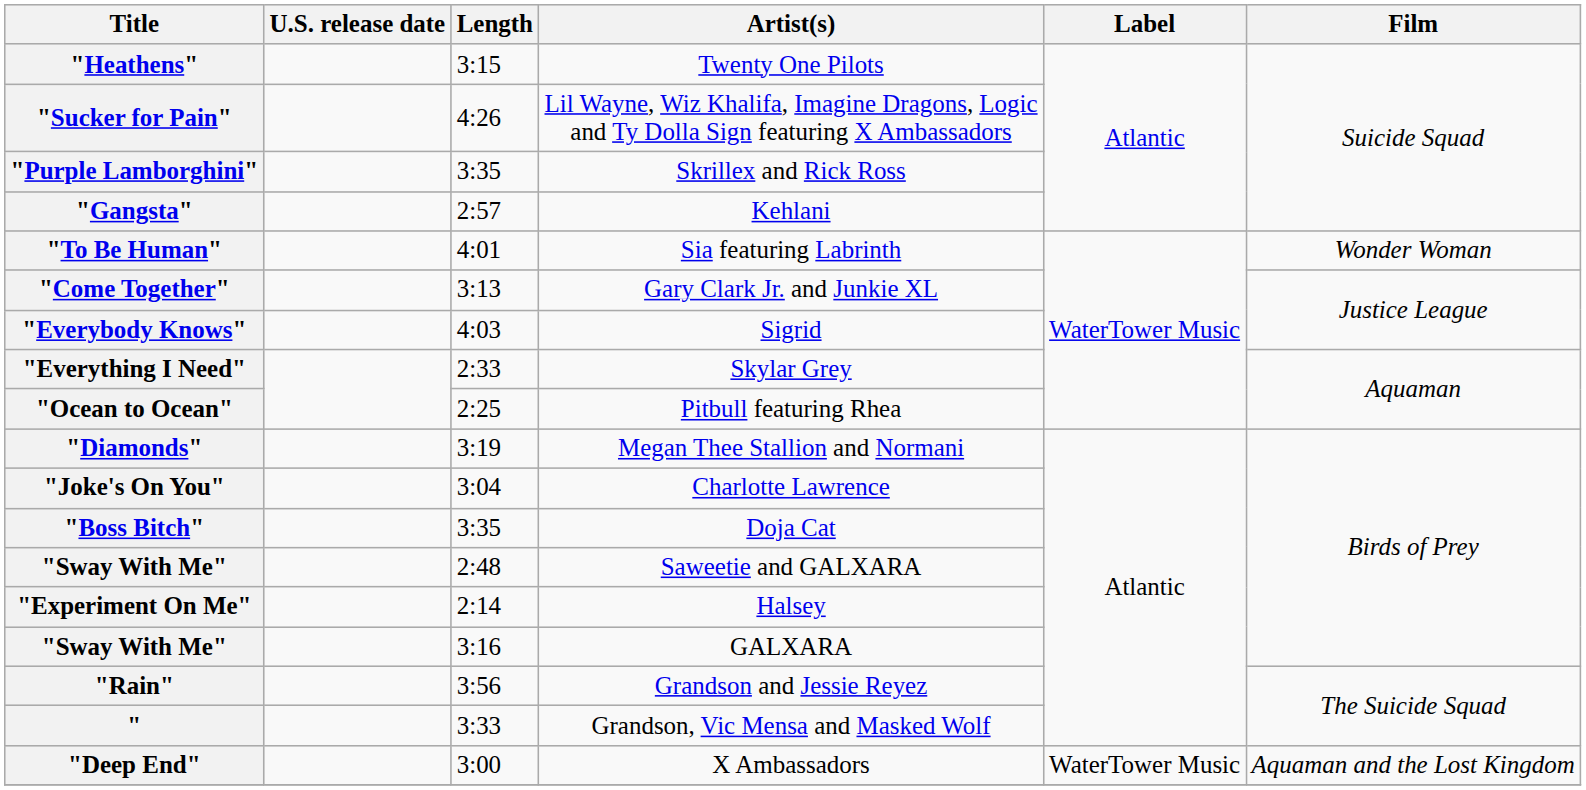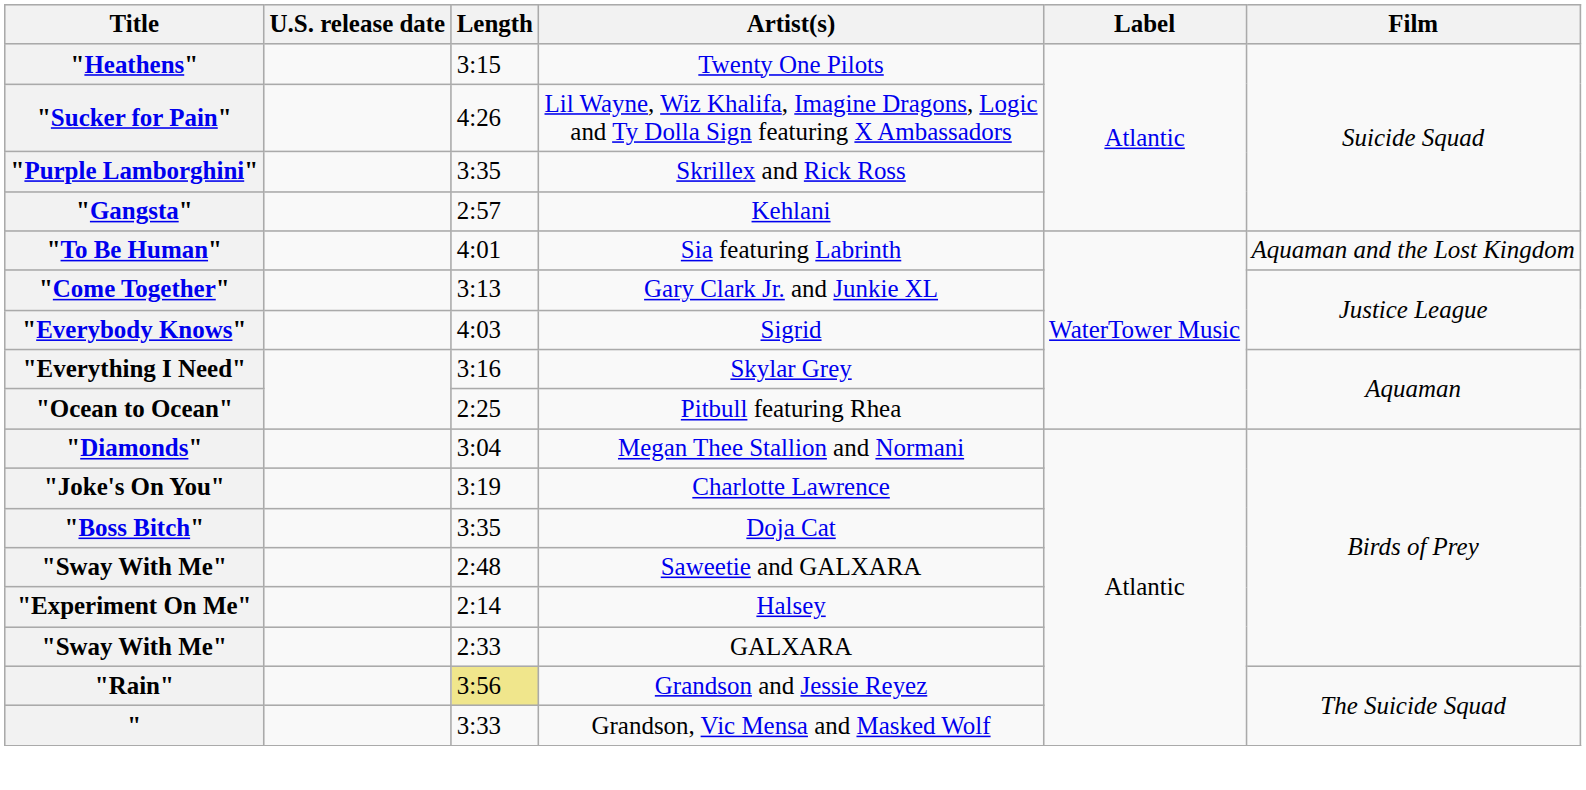"To Be Human" | Film: Wonder Woman -> Aquaman and the Lost Kingdom
"Everything I Need" | Length: 2:33 -> 3:16
"Diamonds" | Length: 3:19 -> 3:04
"Joke's On You" | Length: 3:04 -> 3:19
"Sway With Me" / GALXARA | Length: 3:16 -> 2:33
"Rain" | Length: no background -> khaki background
- row: "Deep End" | 3:00 | X Ambassadors | WaterTower Music | Aquaman and the Lost Kingdom
